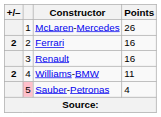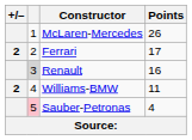Ferrari | Points: 16 -> 17
Renault | column 2: no background -> lightgrey background
